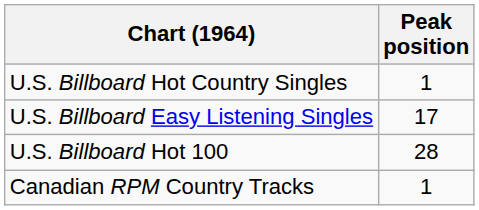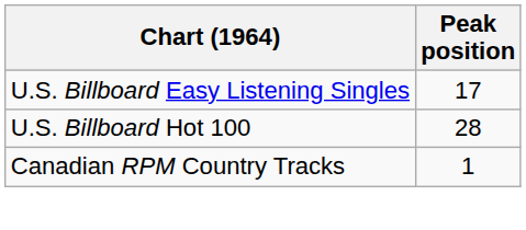- row: U.S. Billboard Hot Country Singles | 1
